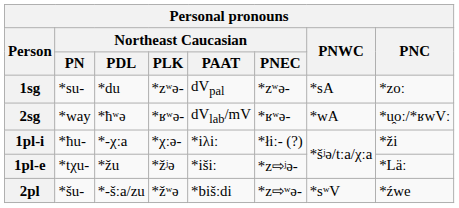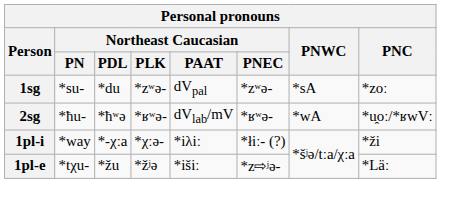2sg | Northeast Caucasian / PN: *way -> *ħu-
1pl-i | Northeast Caucasian / PN: *ħu- -> *way
- row: 2pl | *šu- | *-šːa/zu | *žʷə | *bišːdi | *z⇨ʷə- | *sʷV | *źwe
